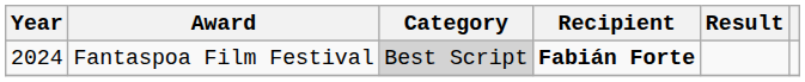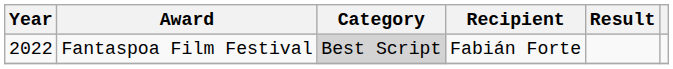Fantaspoa Film Festival | Year: 2024 -> 2022
Fantaspoa Film Festival | Recipient: bold -> normal
